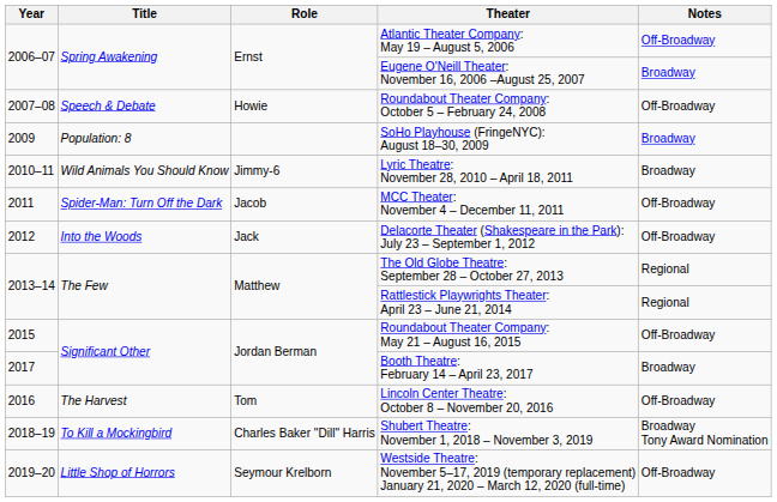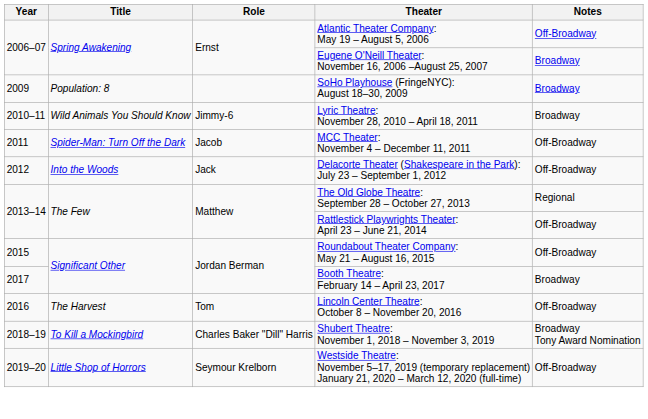- row: 2007–08 | Speech & Debate | Howie | Roundabout Theater Company: October 5 – February 24, 2008 | Off-Broadway
Rattlestick Playwrights Theater: April 23 – June 21, 2014 | Notes: Regional -> Off-Broadway
